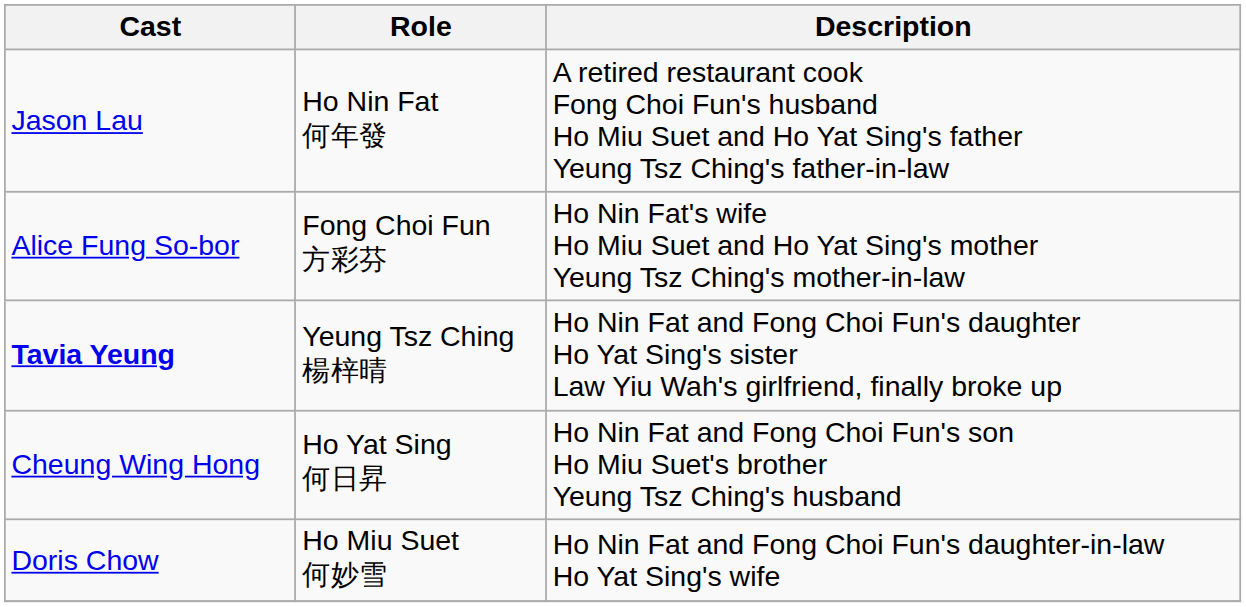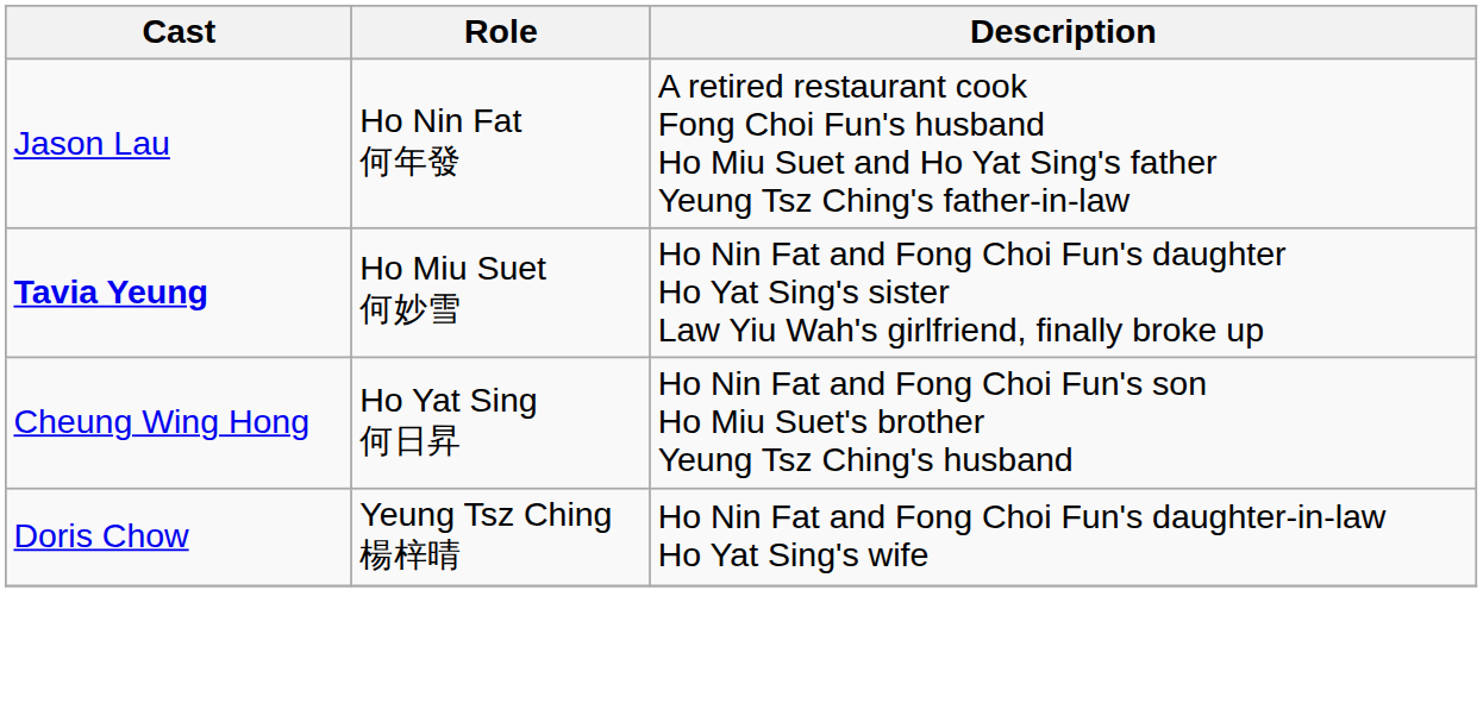- row: Alice Fung So-bor | Fong Choi Fun 方彩芬 | Ho Nin Fat's wife Ho Miu Suet and Ho Yat Sing's mother Yeung Tsz Ching's mother-in-law
Tavia Yeung | Role: Yeung Tsz Ching 楊梓晴 -> Ho Miu Suet 何妙雪
Doris Chow | Role: Ho Miu Suet 何妙雪 -> Yeung Tsz Ching 楊梓晴
